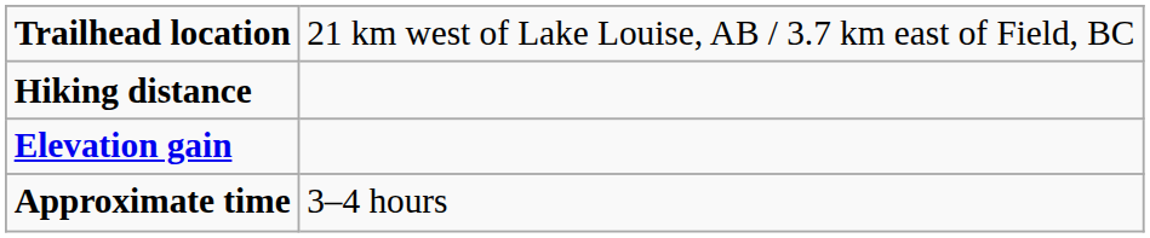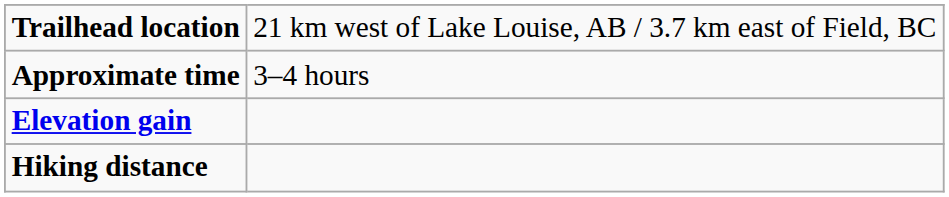rows swapped: Hiking distance <-> Approximate time
